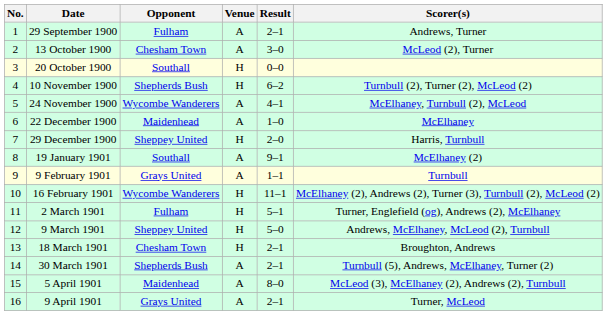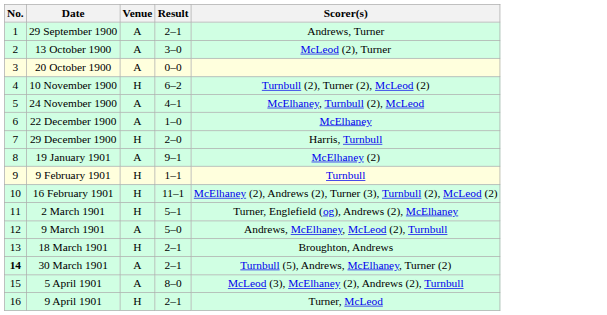- column: Opponent | Fulham | Chesham Town | Southall | Shepherds Bush | Wycombe Wanderers | Maidenhead | Sheppey United | Southall | Grays United | Wycombe Wanderers | Fulham | Sheppey United | Chesham Town | Shepherds Bush | Maidenhead | Grays United
20 October 1900 | Venue: H -> A
9 February 1901 | Venue: A -> H
9 March 1901 | Venue: H -> A
30 March 1901 | No.: normal -> bold
9 April 1901 | Venue: A -> H
